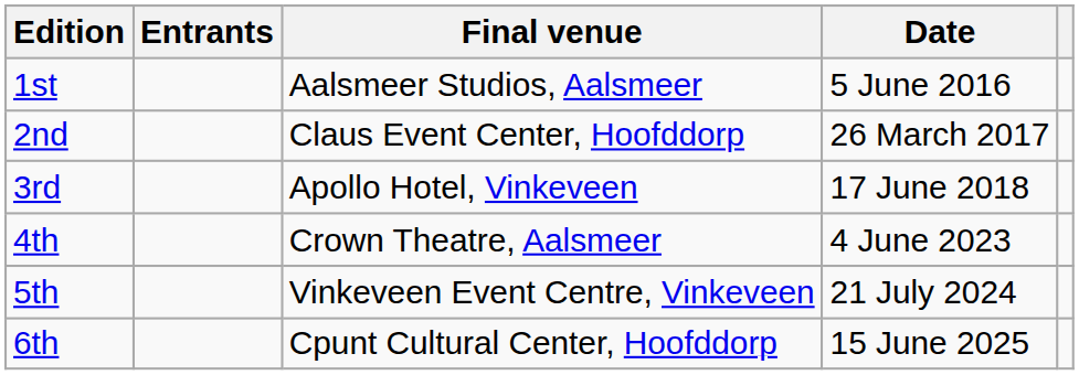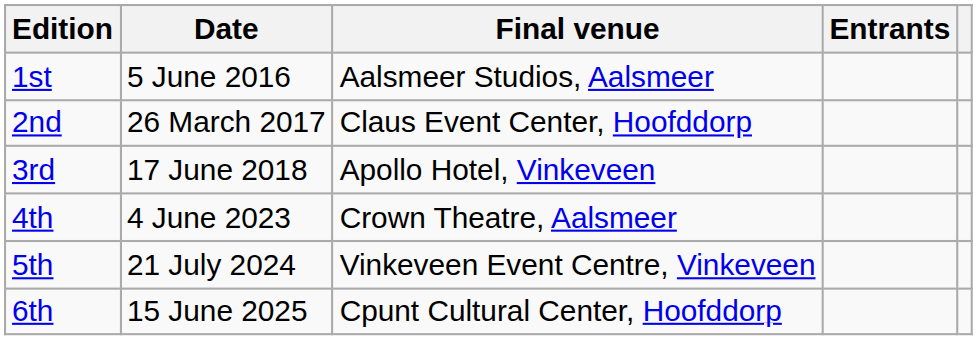columns swapped: Date <-> Entrants
